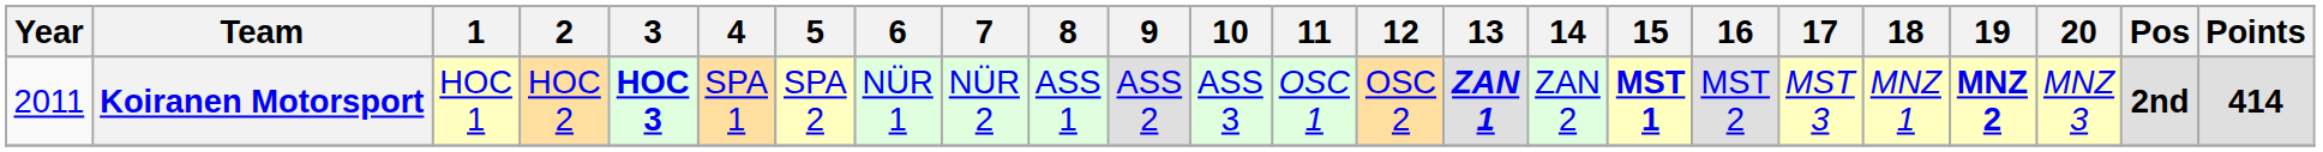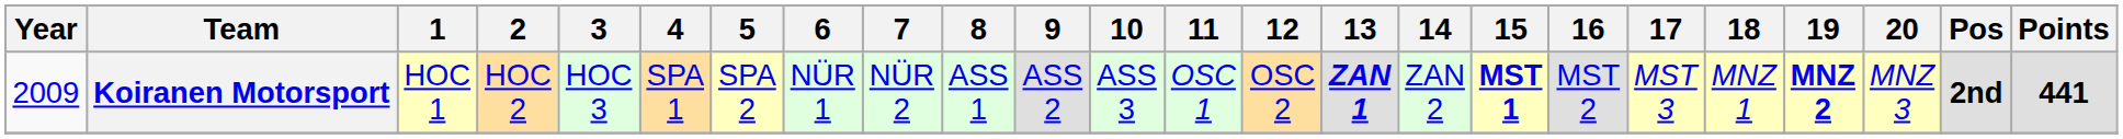Koiranen Motorsport | Year: 2011 -> 2009
Koiranen Motorsport | 3: bold -> normal
Koiranen Motorsport | Points: 414 -> 441
